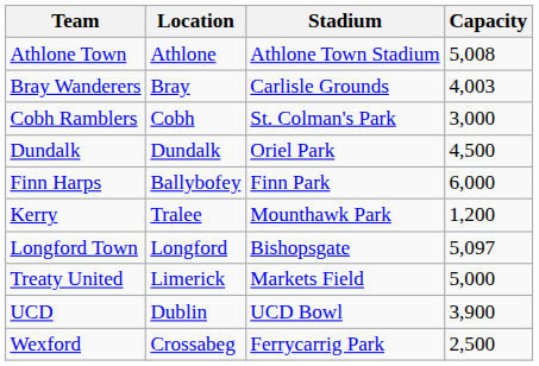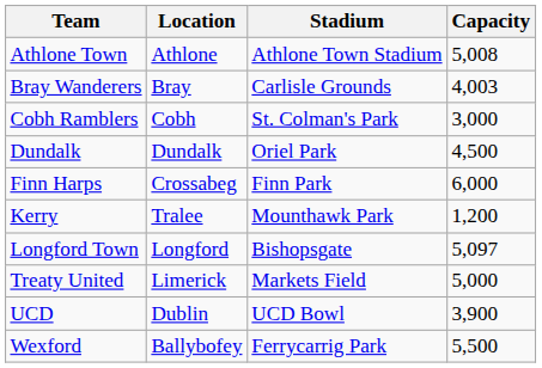Finn Harps | Location: Ballybofey -> Crossabeg
Wexford | Location: Crossabeg -> Ballybofey
Wexford | Capacity: 2,500 -> 5,500
